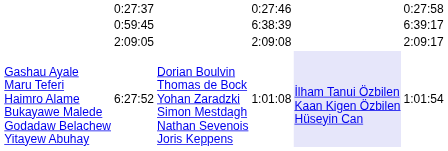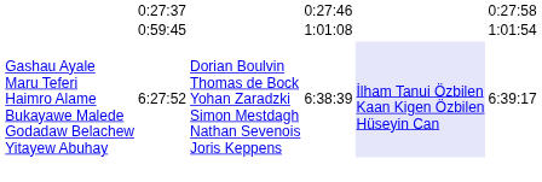0:59:45 | column 5: 6:38:39 -> 1:01:08
0:59:45 | column 7: 6:39:17 -> 1:01:54
- row: 2:09:05 | 2:09:08 | 2:09:17
6:27:52 | column 5: 1:01:08 -> 6:38:39
6:27:52 | column 7: 1:01:54 -> 6:39:17
